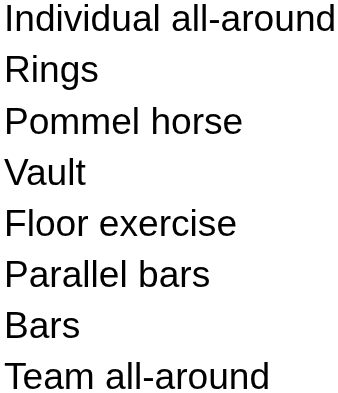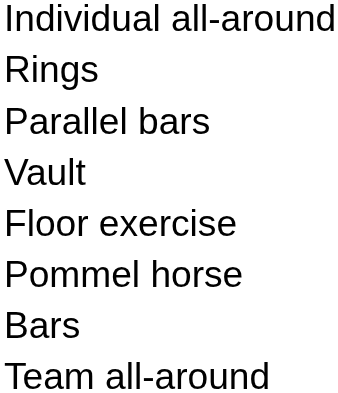rows swapped: Pommel horse <-> Parallel bars
